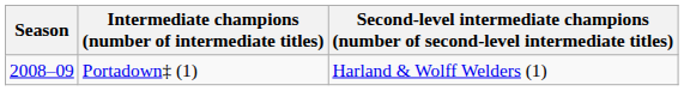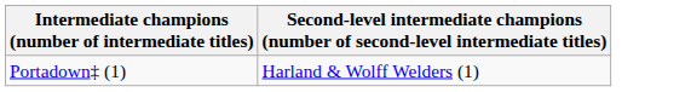- column: Season | 2008–09
